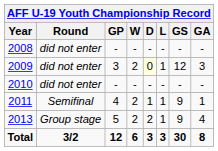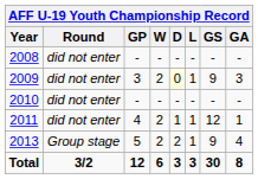2009 | GS: 12 -> 9
2011 | Round: Semifinal -> did not enter
2011 | GS: 9 -> 12
